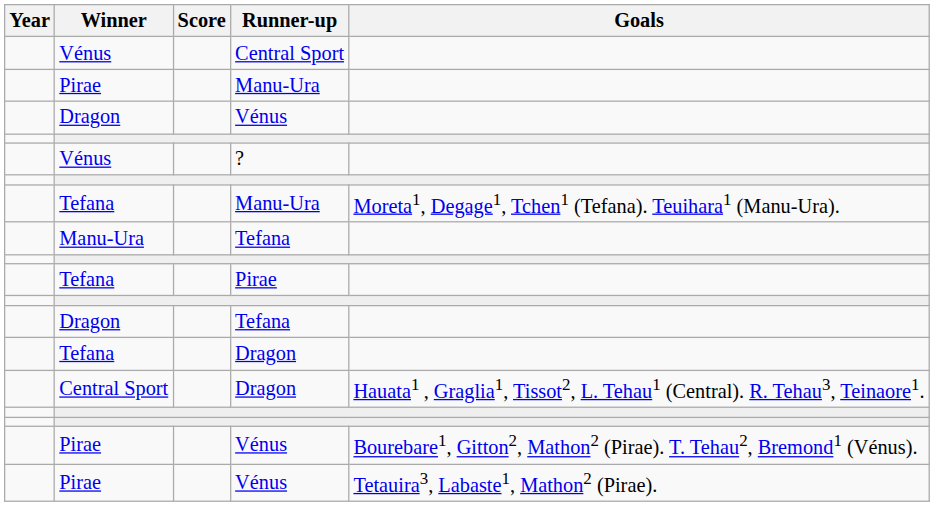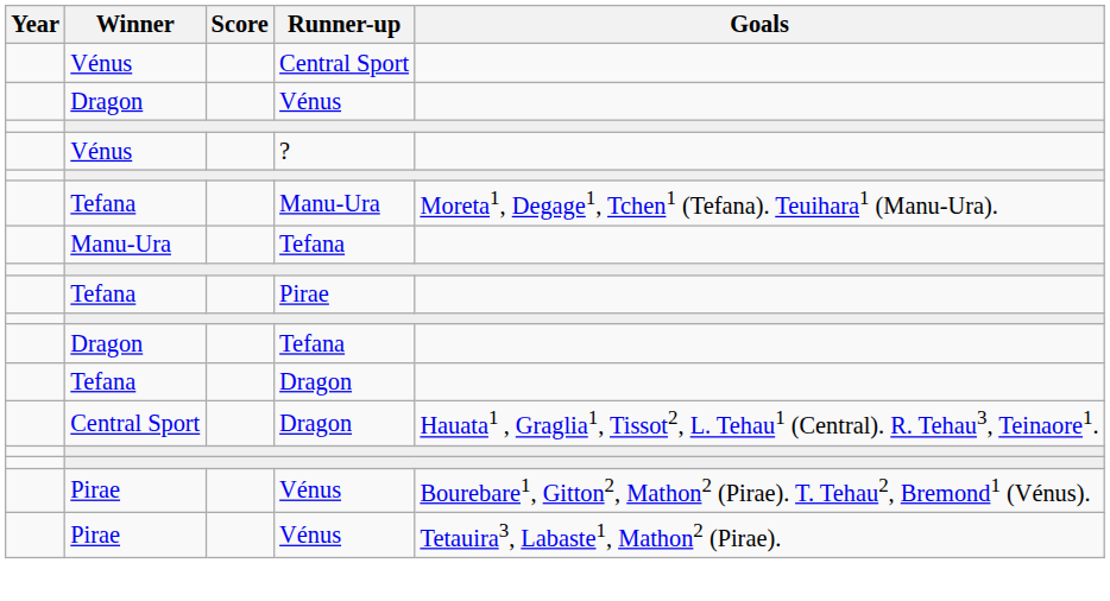- row: Pirae | Manu-Ura
